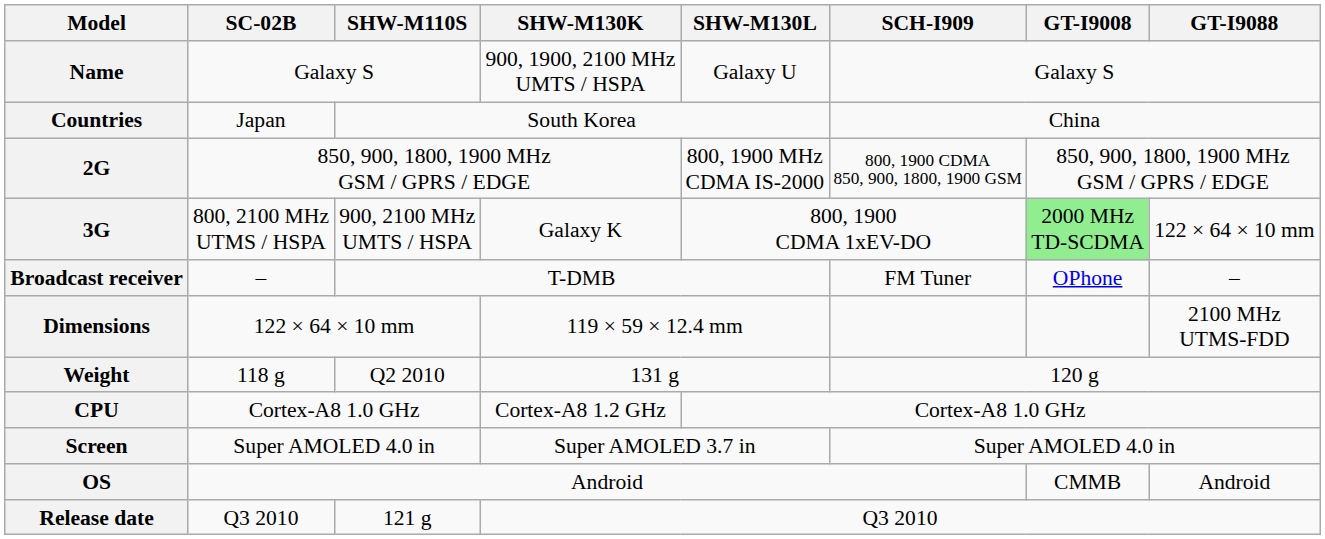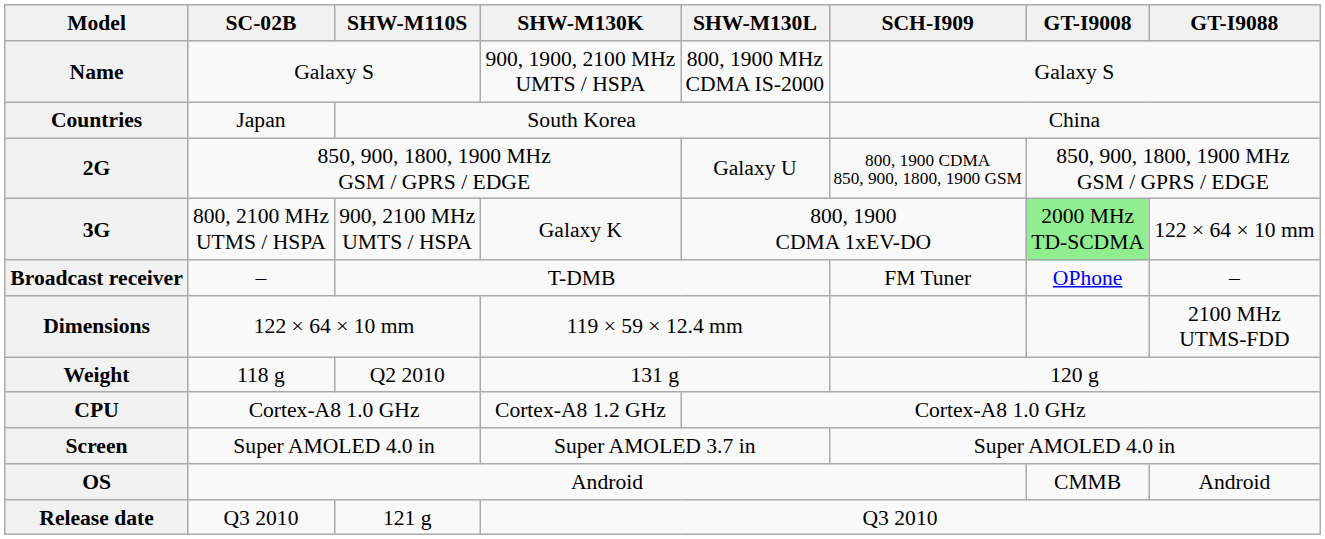Name | SHW-M130L: Galaxy U -> 800, 1900 MHz CDMA IS-2000
2G | SHW-M130L: 800, 1900 MHz CDMA IS-2000 -> Galaxy U
